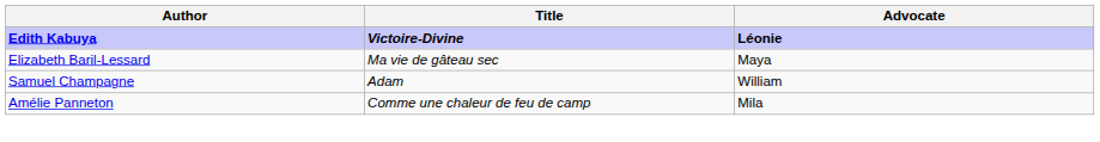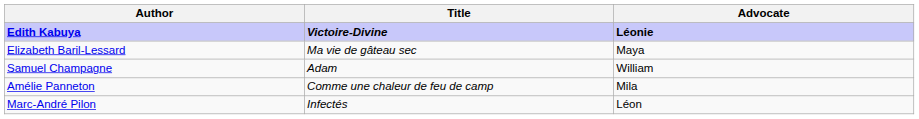+ row: Marc-André Pilon | Infectés | Léon
